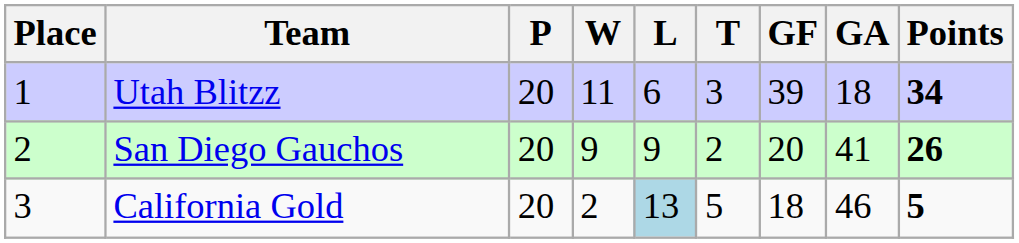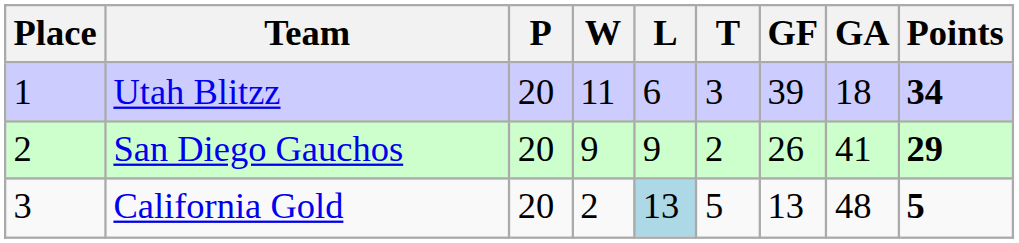San Diego Gauchos | GF: 20 -> 26
San Diego Gauchos | Points: 26 -> 29
California Gold | GF: 18 -> 13
California Gold | GA: 46 -> 48
